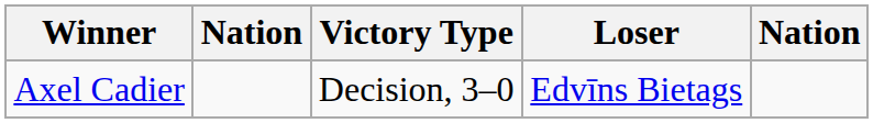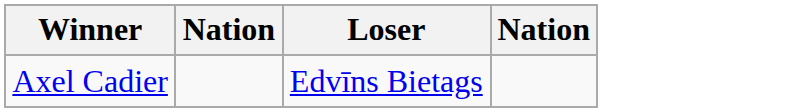- column: Victory Type | Decision, 3–0
